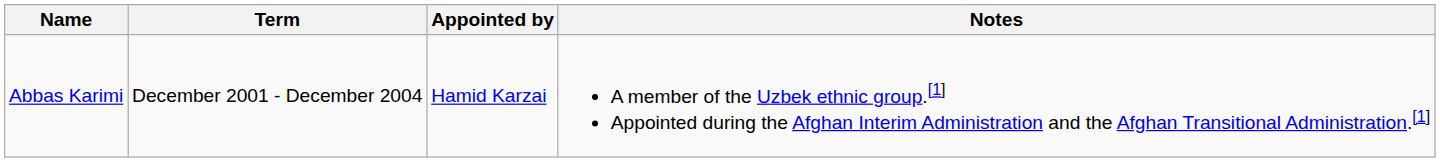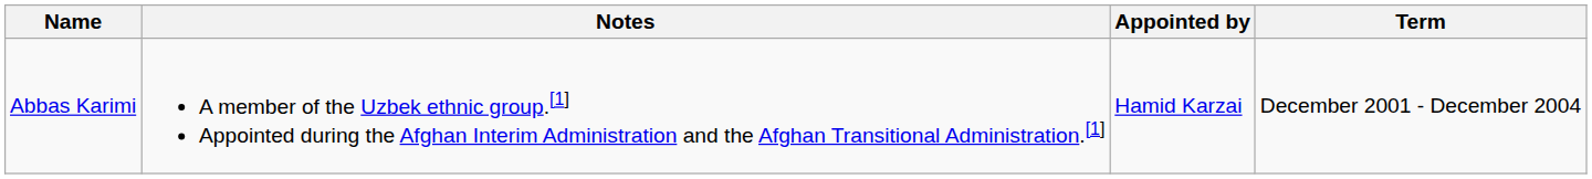columns swapped: Term <-> Notes
